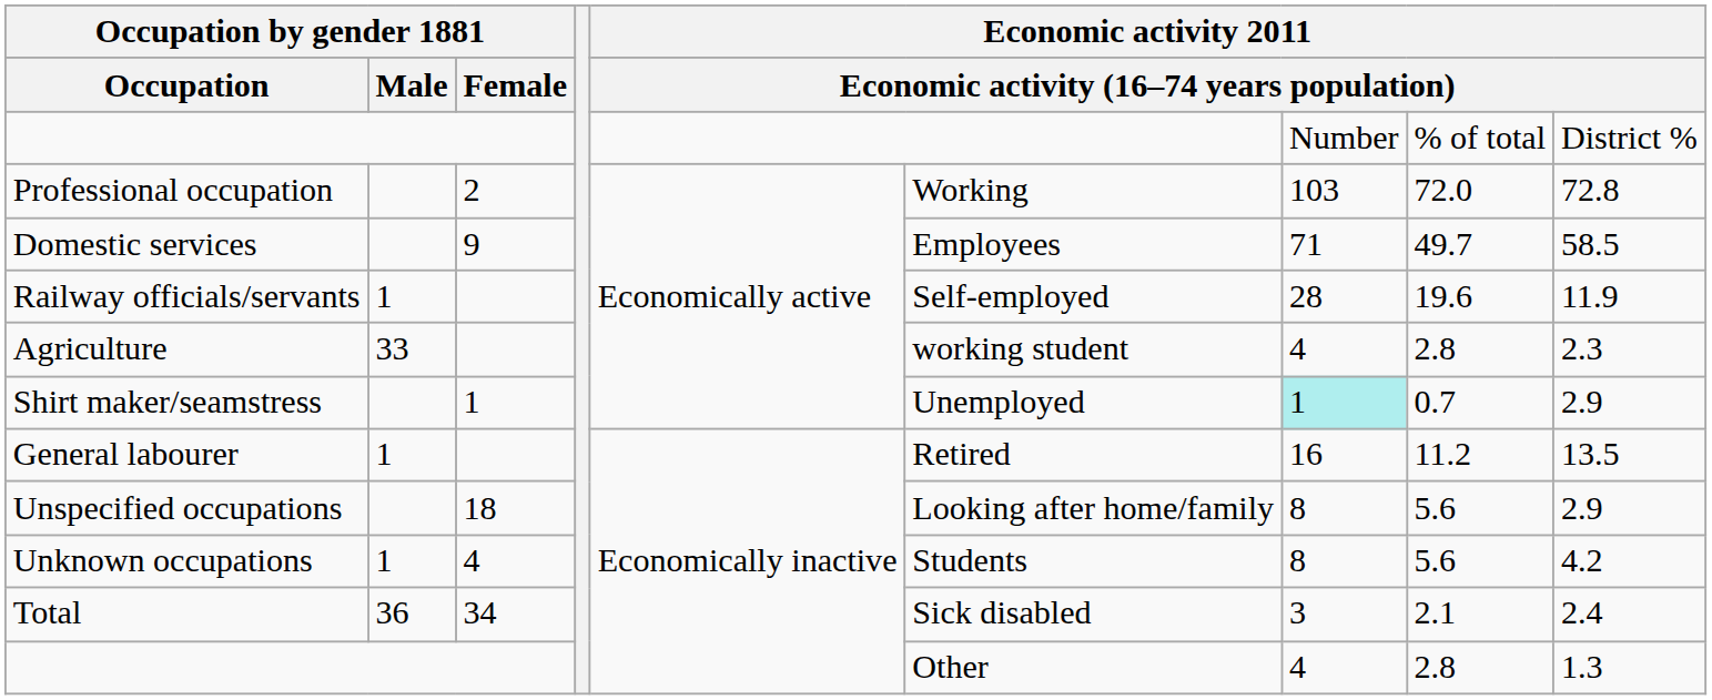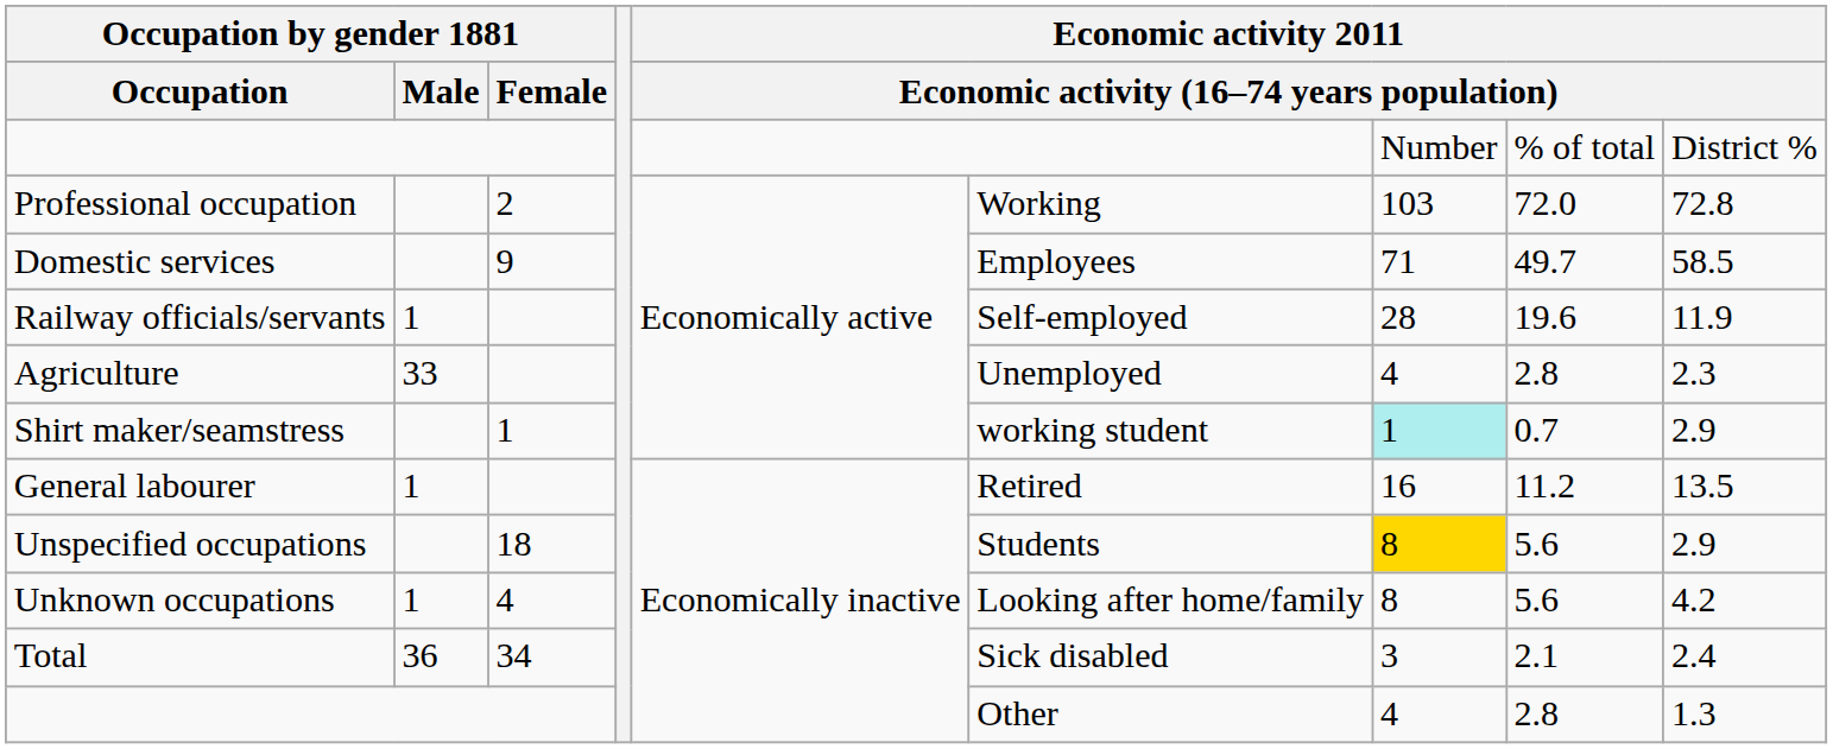Agriculture | column 6: working student -> Unemployed
Shirt maker/seamstress | column 6: Unemployed -> working student
Unspecified occupations | column 6: Looking after home/family -> Students
Unspecified occupations | column 7: no background -> gold background
Unknown occupations | column 6: Students -> Looking after home/family
